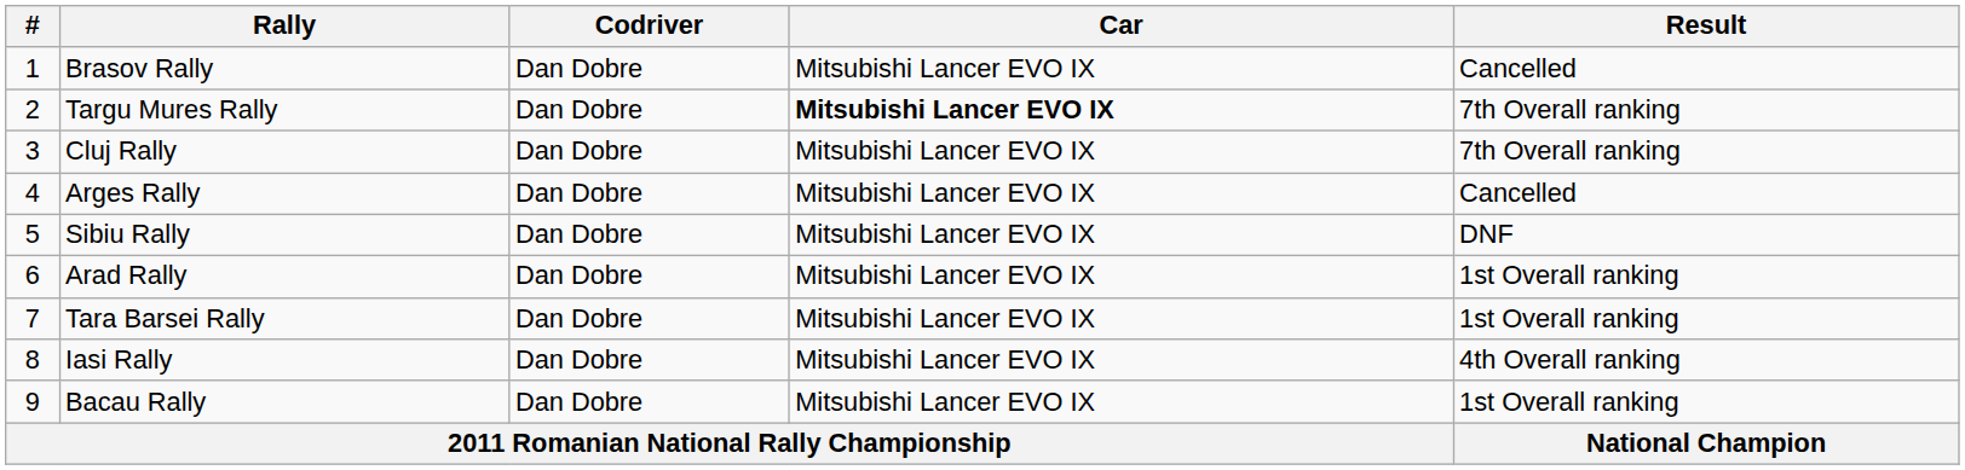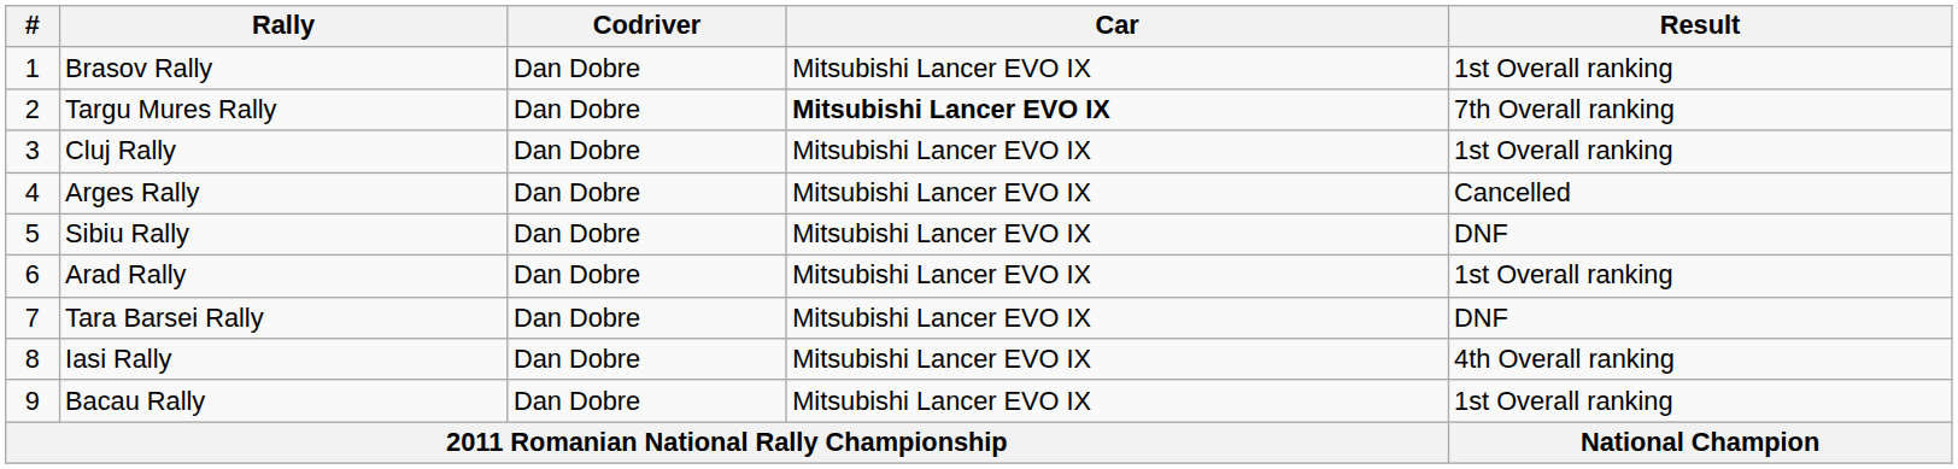Brasov Rally | Result: Cancelled -> 1st Overall ranking
Cluj Rally | Result: 7th Overall ranking -> 1st Overall ranking
Tara Barsei Rally | Result: 1st Overall ranking -> DNF
